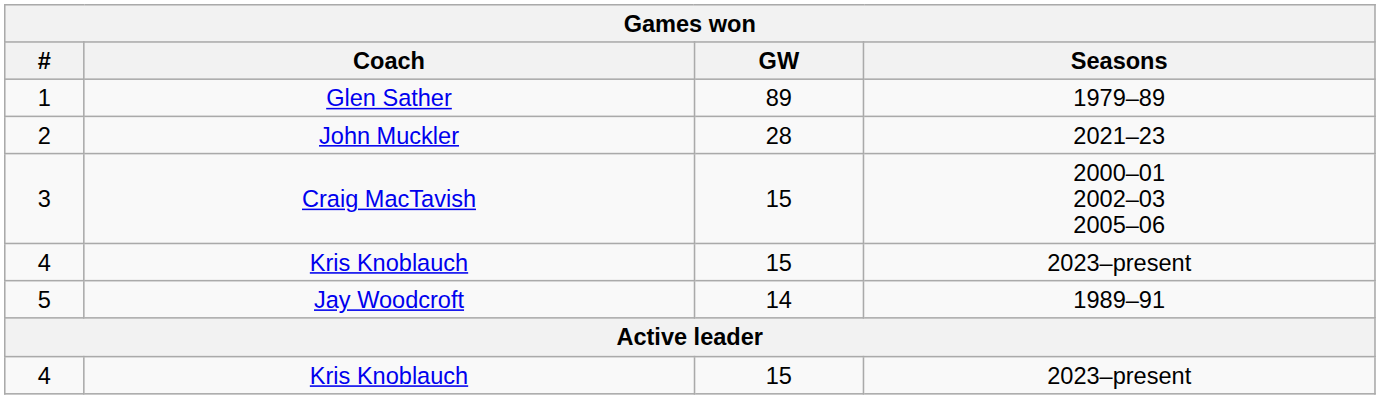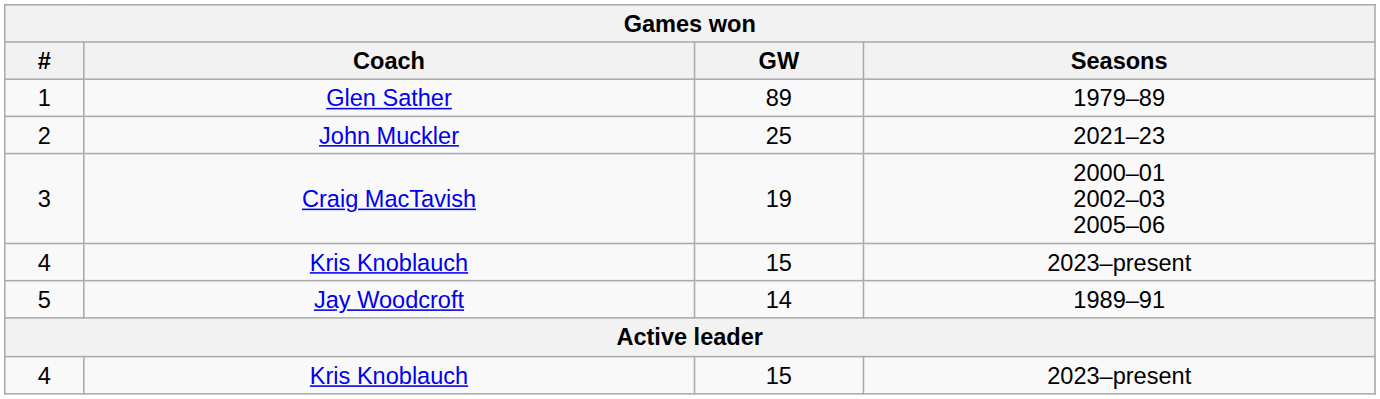2 | GW: 28 -> 25
3 | GW: 15 -> 19
